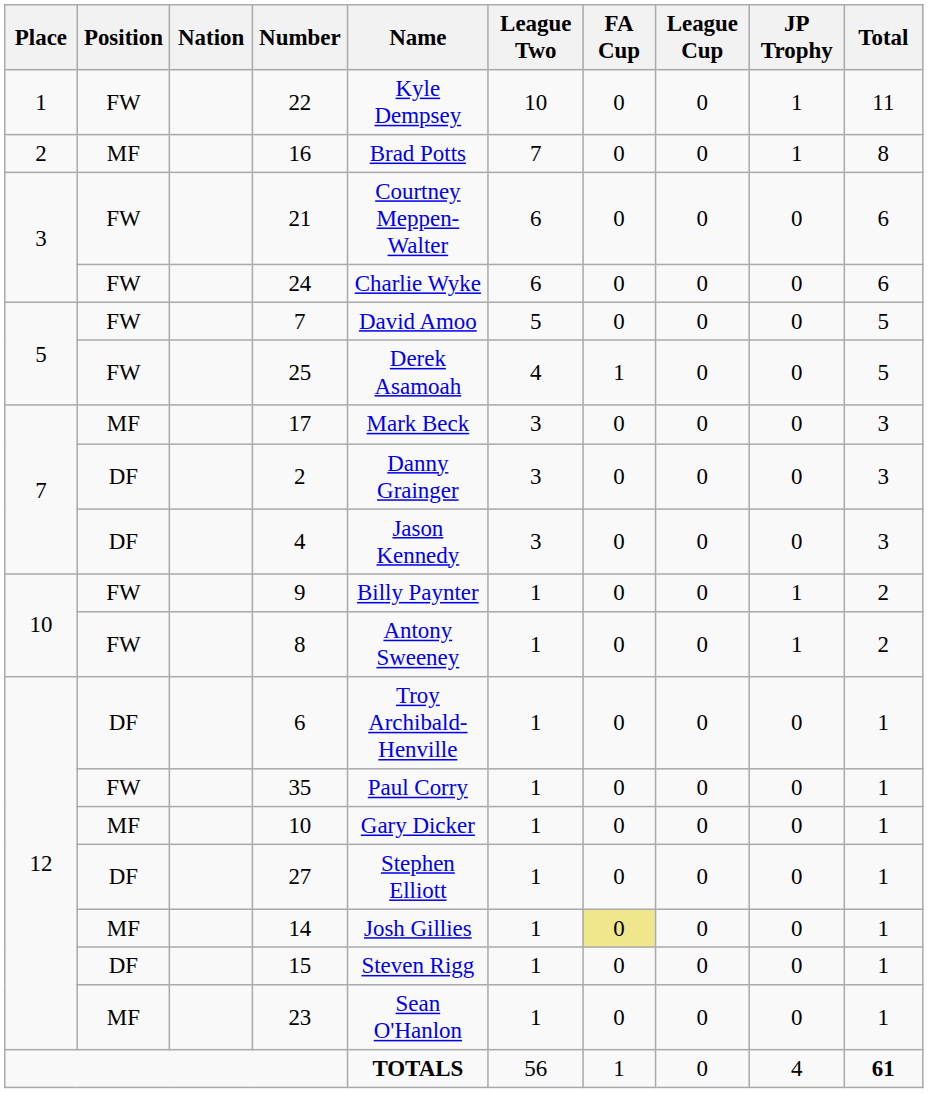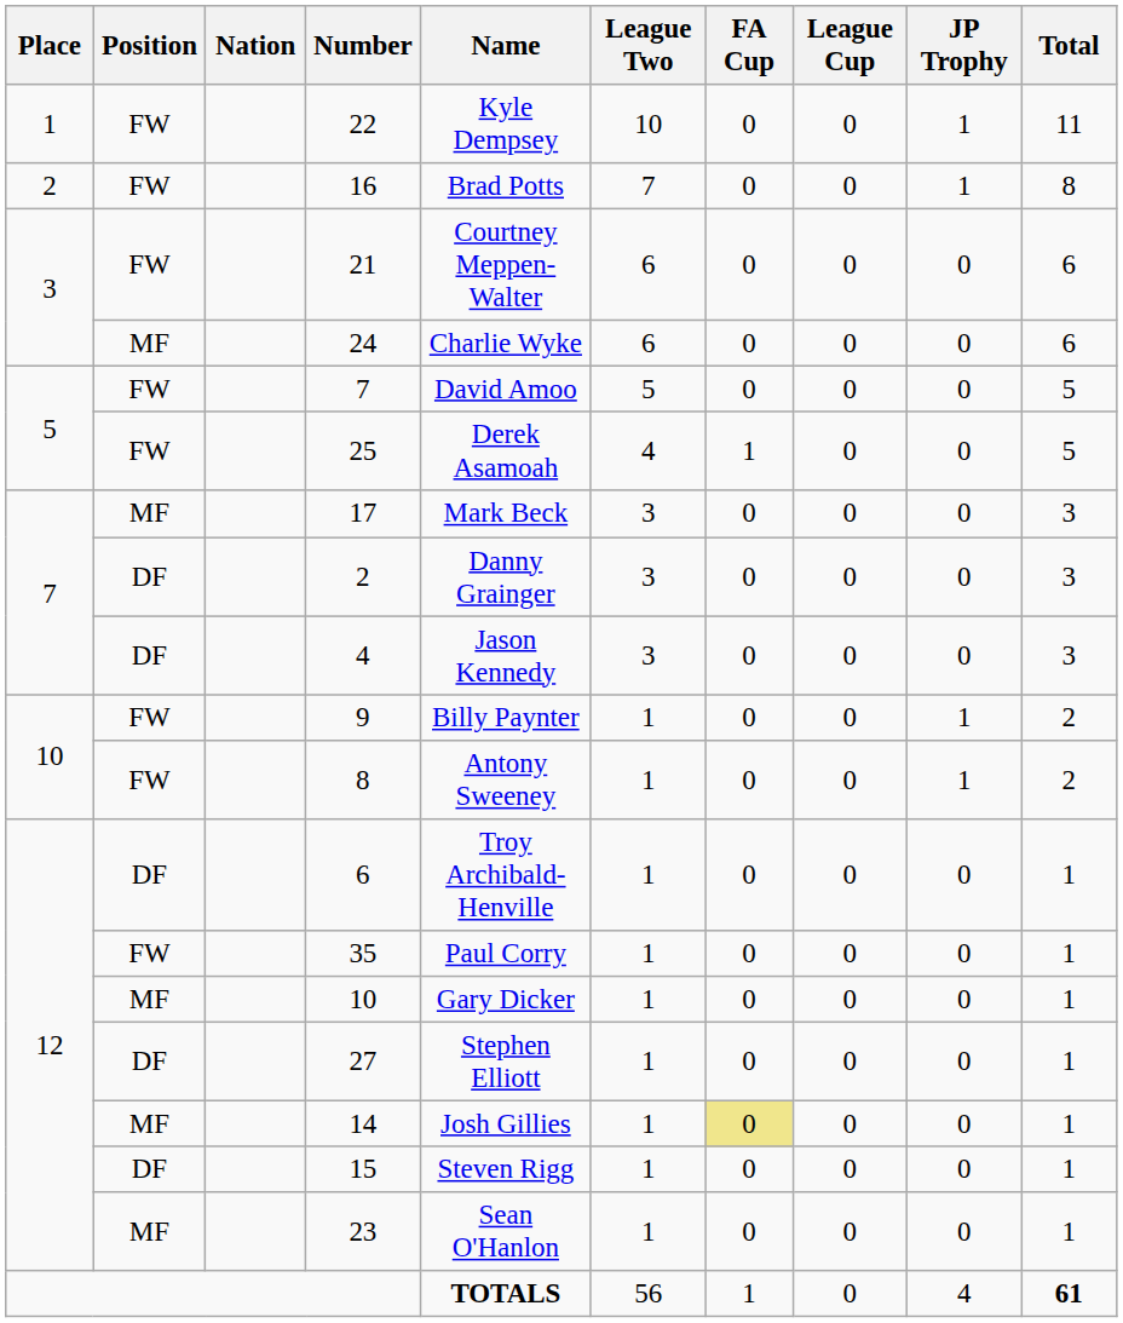16 | Position: MF -> FW
24 | Position: FW -> MF
